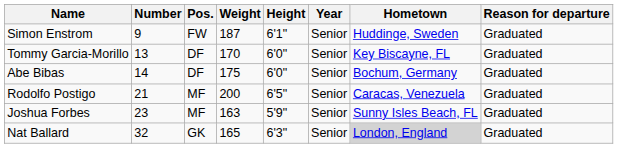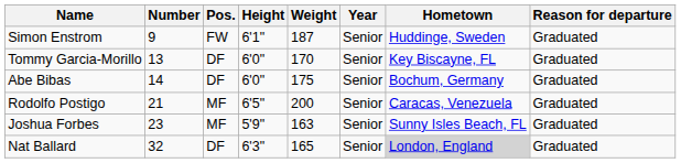columns swapped: Height <-> Weight
Nat Ballard | Pos.: GK -> DF
